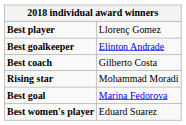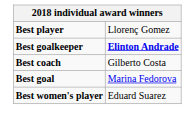Best goalkeeper | column 2: normal -> bold
- row: Rising star | Mohammad Moradi
